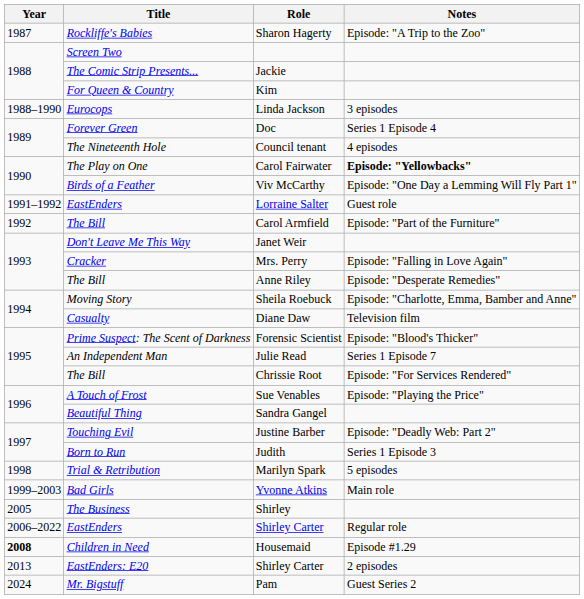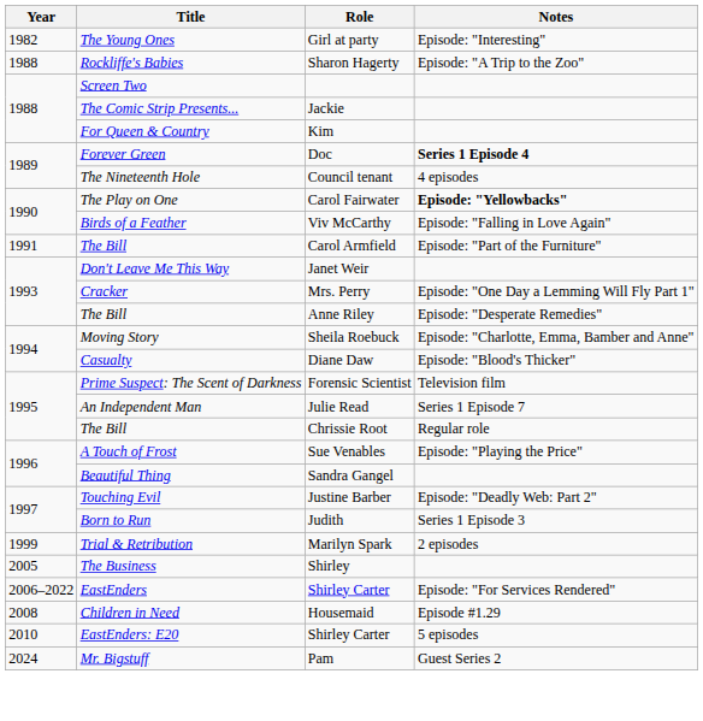+ row: 1982 | The Young Ones | Girl at party | Episode: "Interesting"
Sharon Hagerty | Year: 1987 -> 1988
- row: 1988–1990 | Eurocops | Linda Jackson | 3 episodes
Doc | Notes: normal -> bold
Viv McCarthy | Notes: Episode: "One Day a Lemming Will Fly Part 1" -> Episode: "Falling in Love Again"
- row: 1991–1992 | EastEnders | Lorraine Salter | Guest role
Carol Armfield | Year: 1992 -> 1991
Mrs. Perry | Notes: Episode: "Falling in Love Again" -> Episode: "One Day a Lemming Will Fly Part 1"
Diane Daw | Notes: Television film -> Episode: "Blood's Thicker"
Forensic Scientist | Notes: Episode: "Blood's Thicker" -> Television film
Chrissie Root | Notes: Episode: "For Services Rendered" -> Regular role
Marilyn Spark | Year: 1998 -> 1999
Marilyn Spark | Notes: 5 episodes -> 2 episodes
- row: 1999–2003 | Bad Girls | Yvonne Atkins | Main role
EastEnders / Shirley Carter | Notes: Regular role -> Episode: "For Services Rendered"
Housemaid | Year: bold -> normal
EastEnders: E20 / Shirley Carter | Year: 2013 -> 2010
EastEnders: E20 / Shirley Carter | Notes: 2 episodes -> 5 episodes
